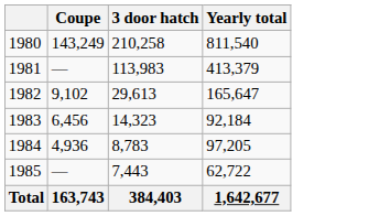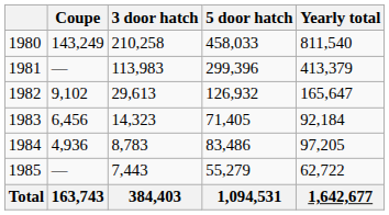+ column: 5 door hatch | 458,033 | 299,396 | 126,932 | 71,405 | 83,486 | 55,279 | 1,094,531
